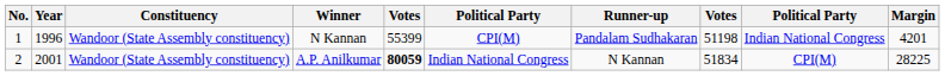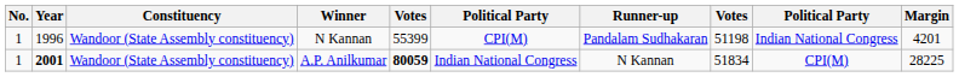A.P. Anilkumar | No.: 2 -> 1
A.P. Anilkumar | Year: normal -> bold
